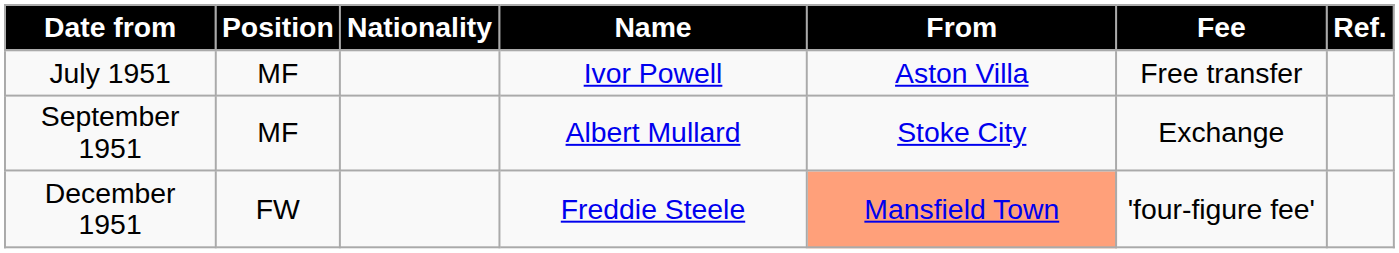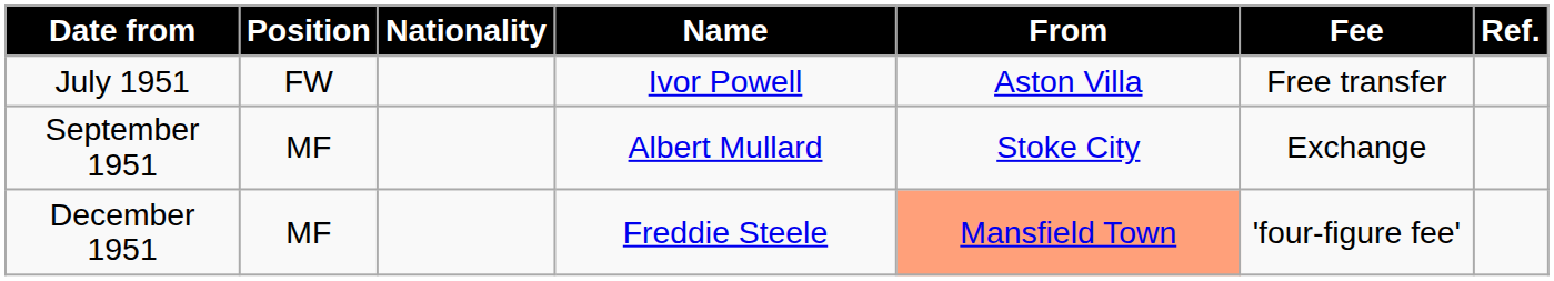July 1951 | Position: MF -> FW
December 1951 | Position: FW -> MF
